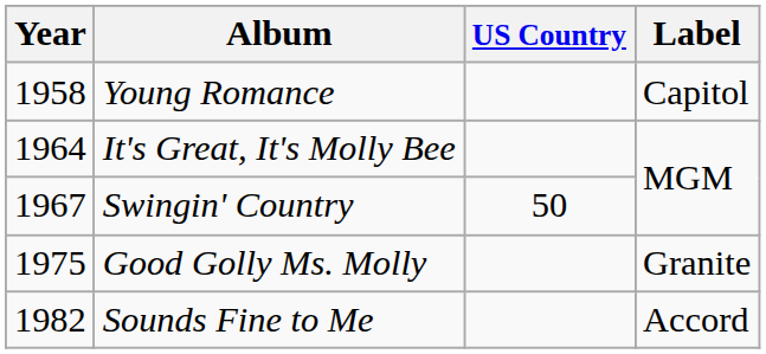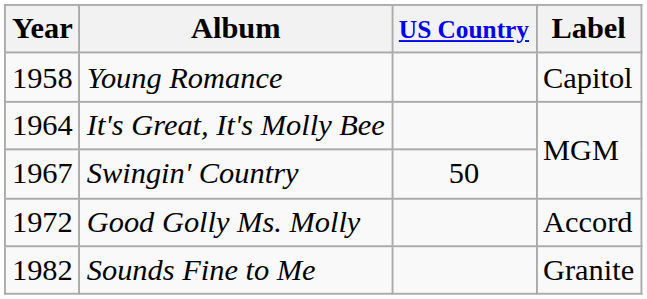Good Golly Ms. Molly | Year: 1975 -> 1972
Good Golly Ms. Molly | Label: Granite -> Accord
Sounds Fine to Me | Label: Accord -> Granite
